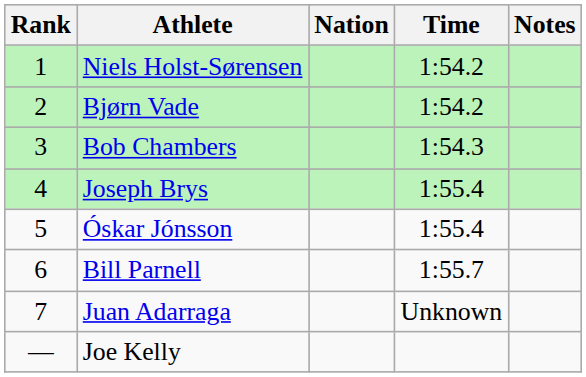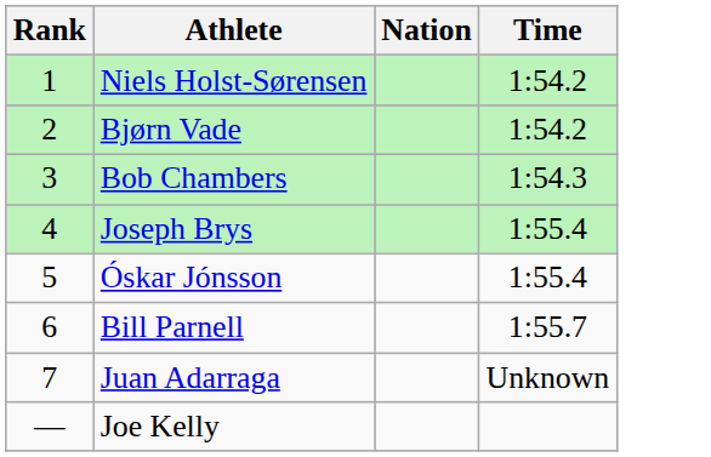- column: Notes
